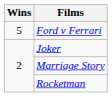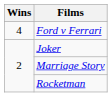Ford v Ferrari | Wins: 5 -> 4
